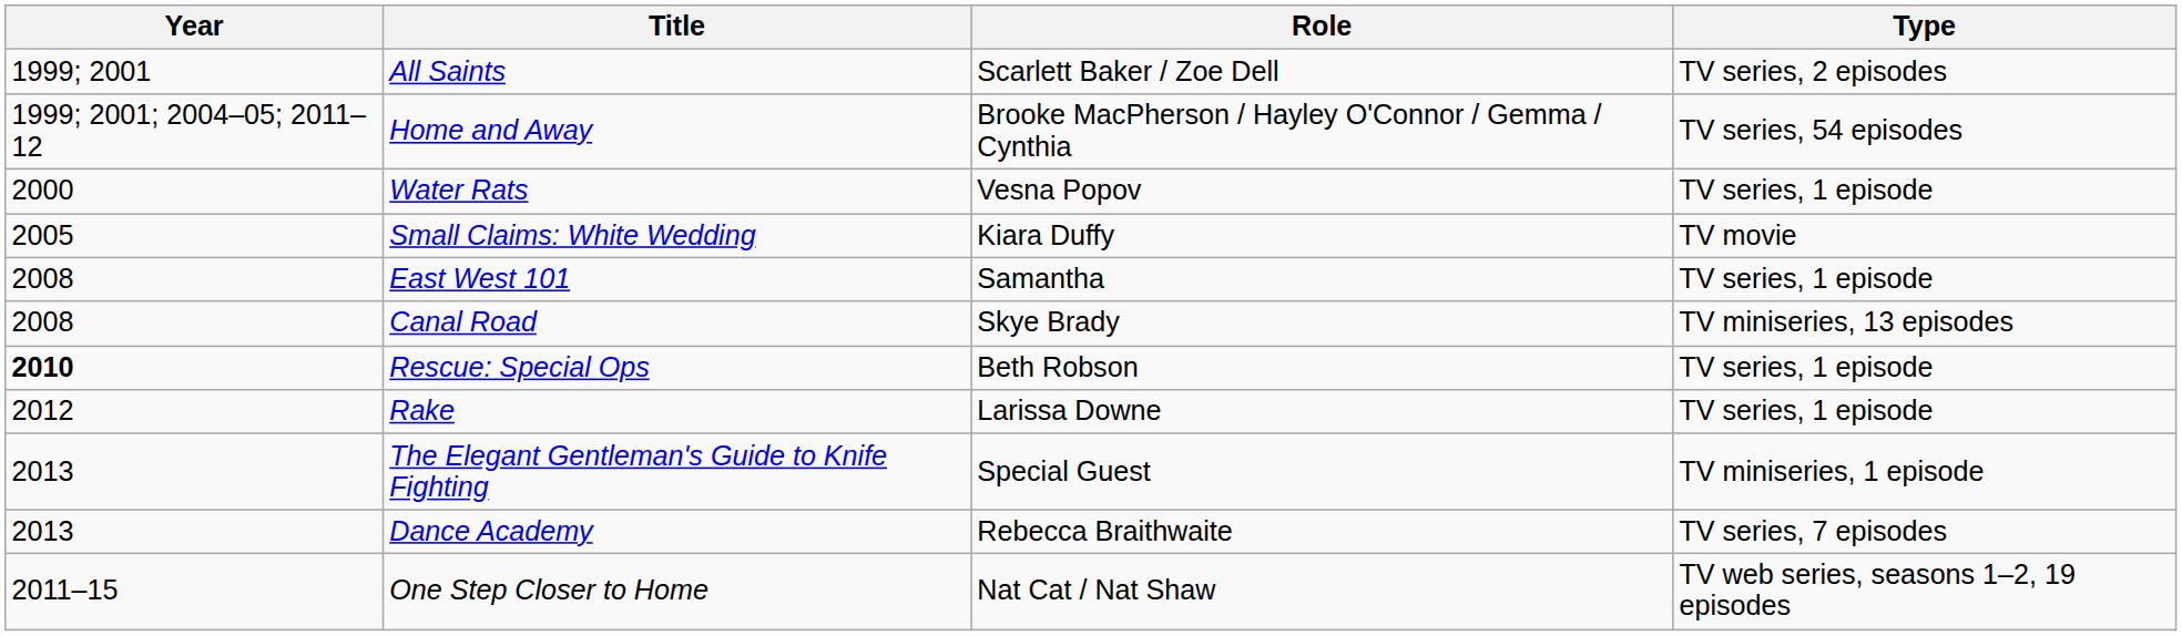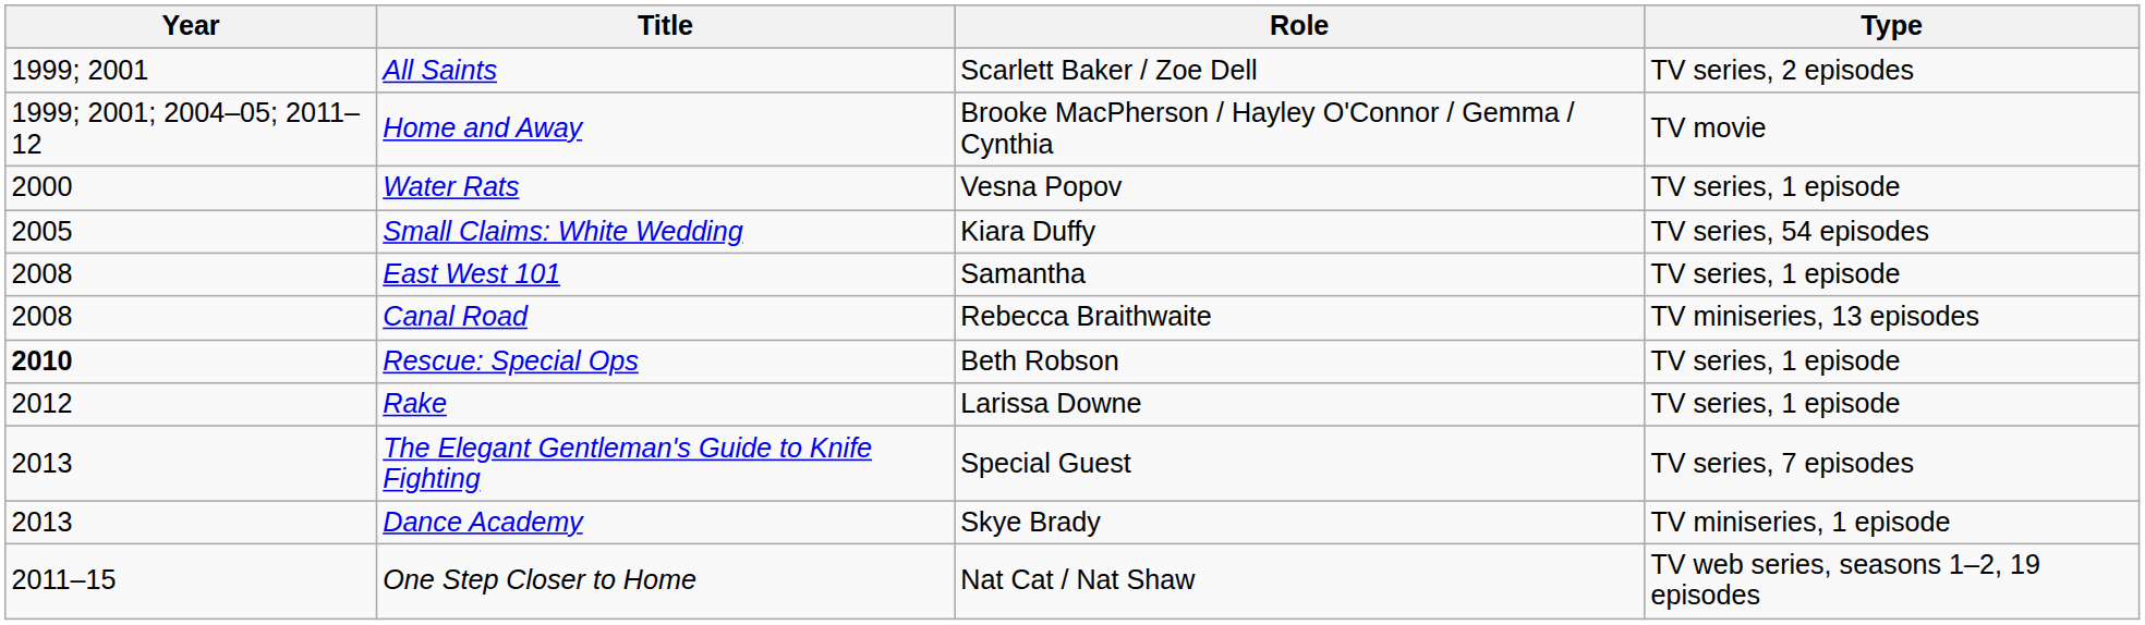Home and Away | Type: TV series, 54 episodes -> TV movie
Small Claims: White Wedding | Type: TV movie -> TV series, 54 episodes
Canal Road | Role: Skye Brady -> Rebecca Braithwaite
The Elegant Gentleman's Guide to Knife Fighting | Type: TV miniseries, 1 episode -> TV series, 7 episodes
Dance Academy | Role: Rebecca Braithwaite -> Skye Brady
Dance Academy | Type: TV series, 7 episodes -> TV miniseries, 1 episode
